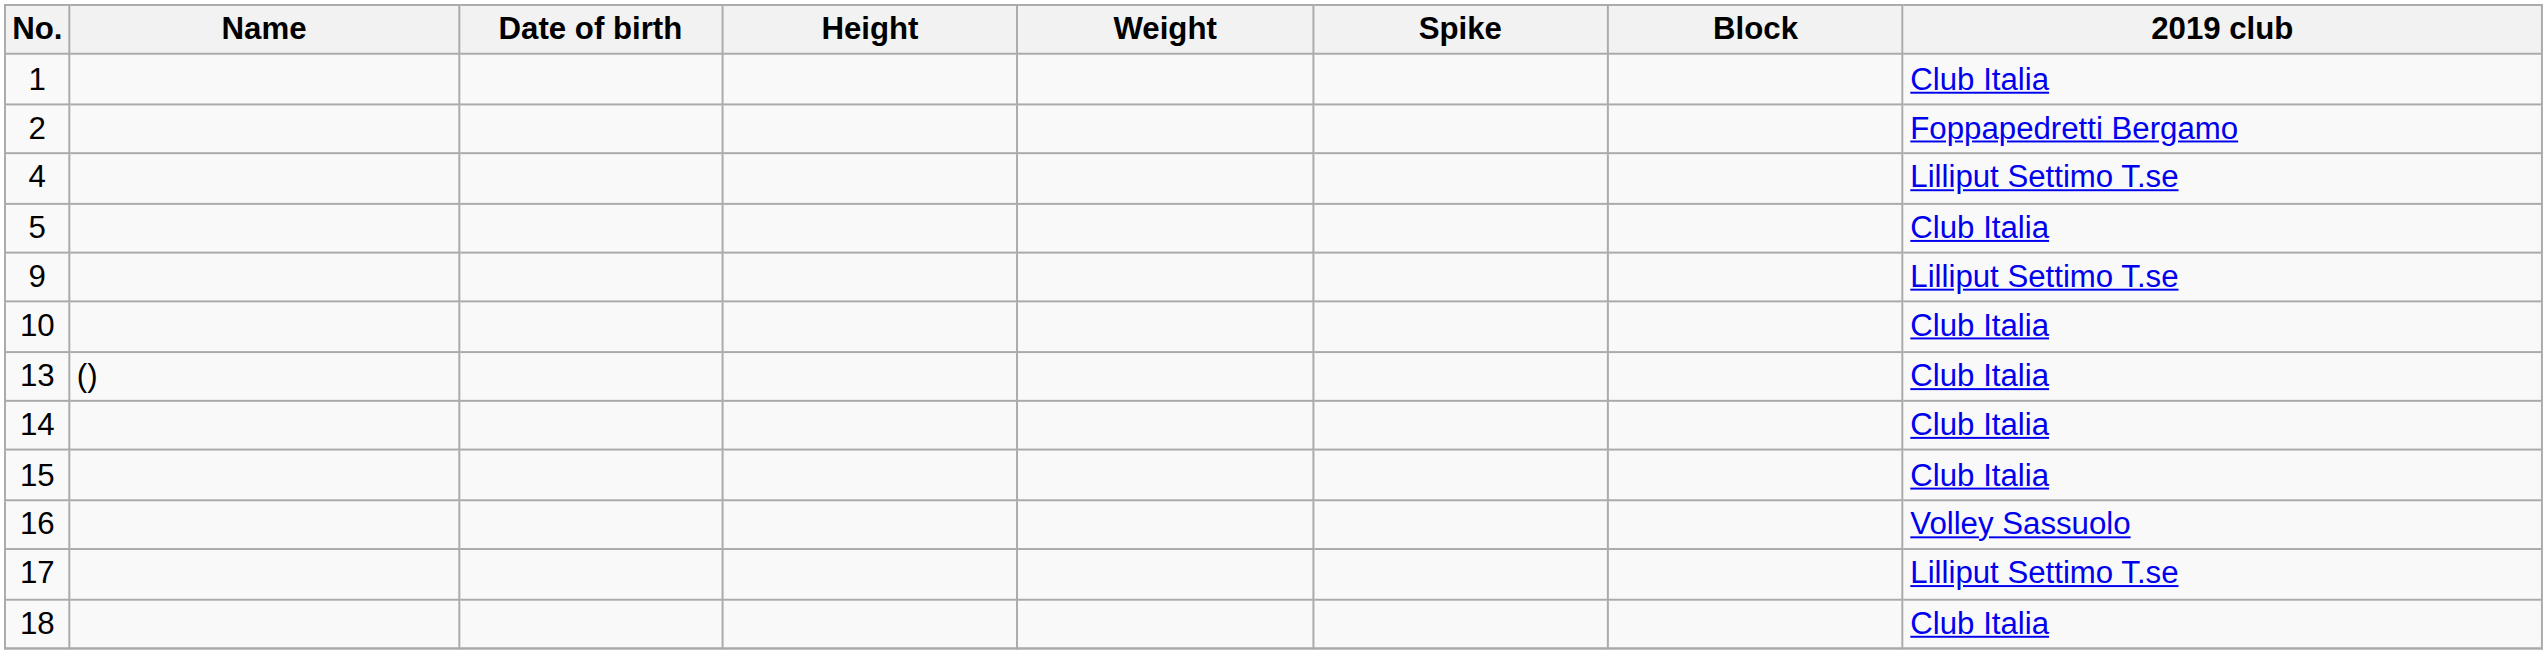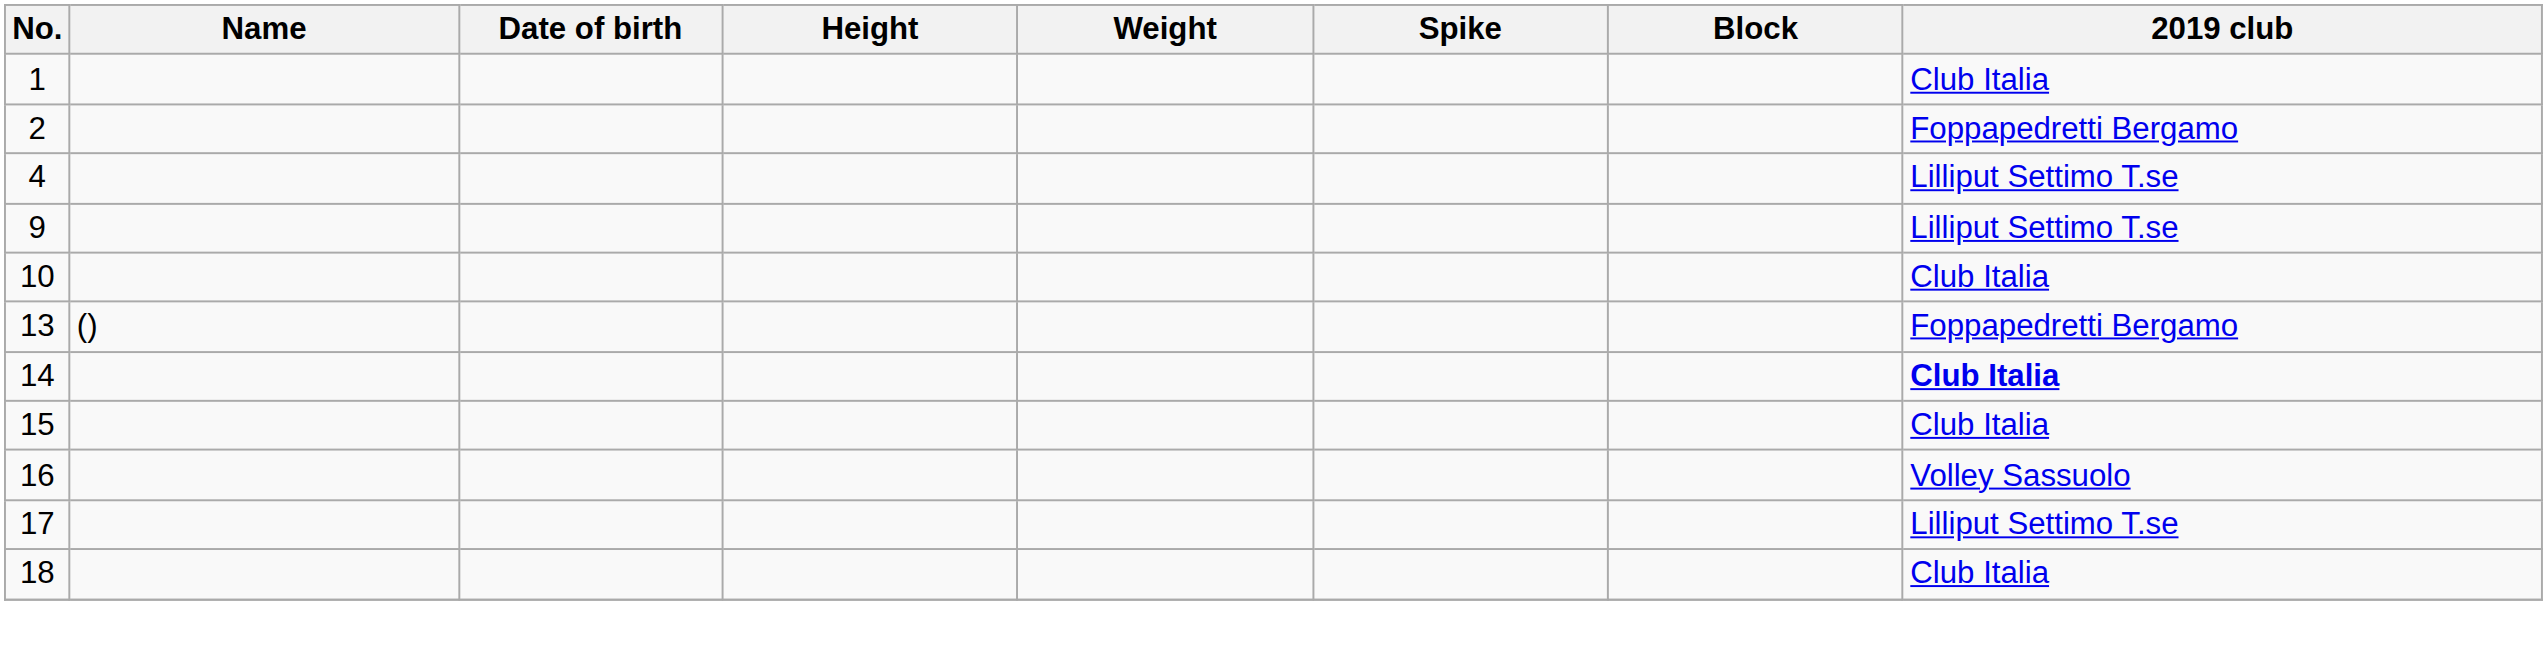- row: 5 | Club Italia
13 | 2019 club: Club Italia -> Foppapedretti Bergamo
14 | 2019 club: normal -> bold
